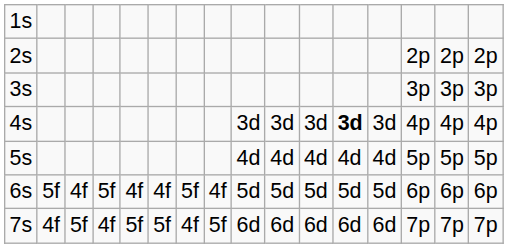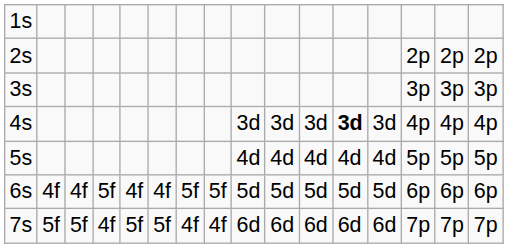6s | column 2: 5f -> 4f
6s | column 8: 4f -> 5f
7s | column 2: 4f -> 5f
7s | column 8: 5f -> 4f
